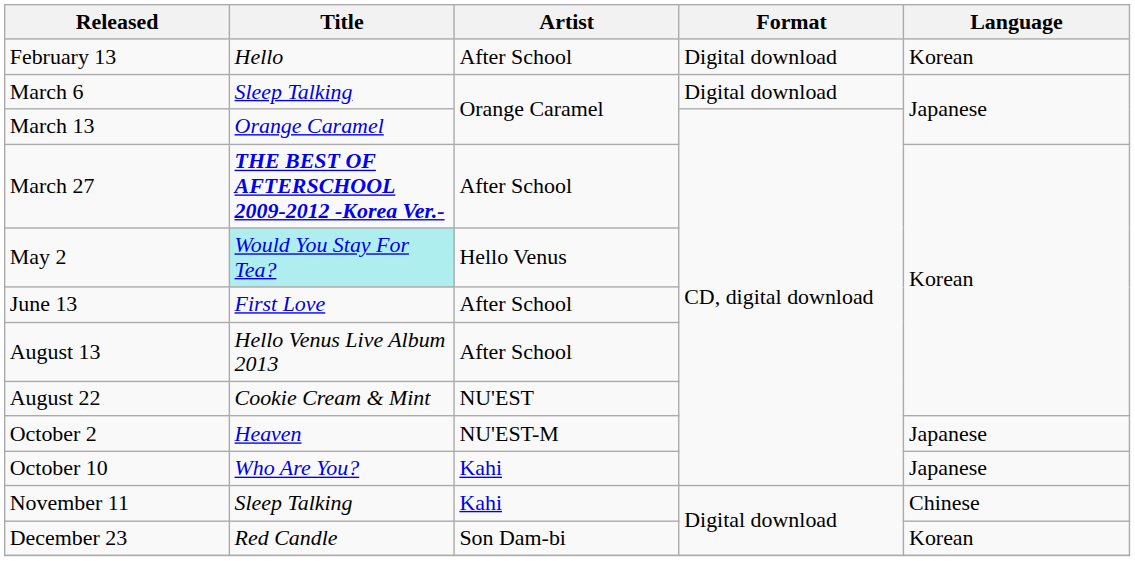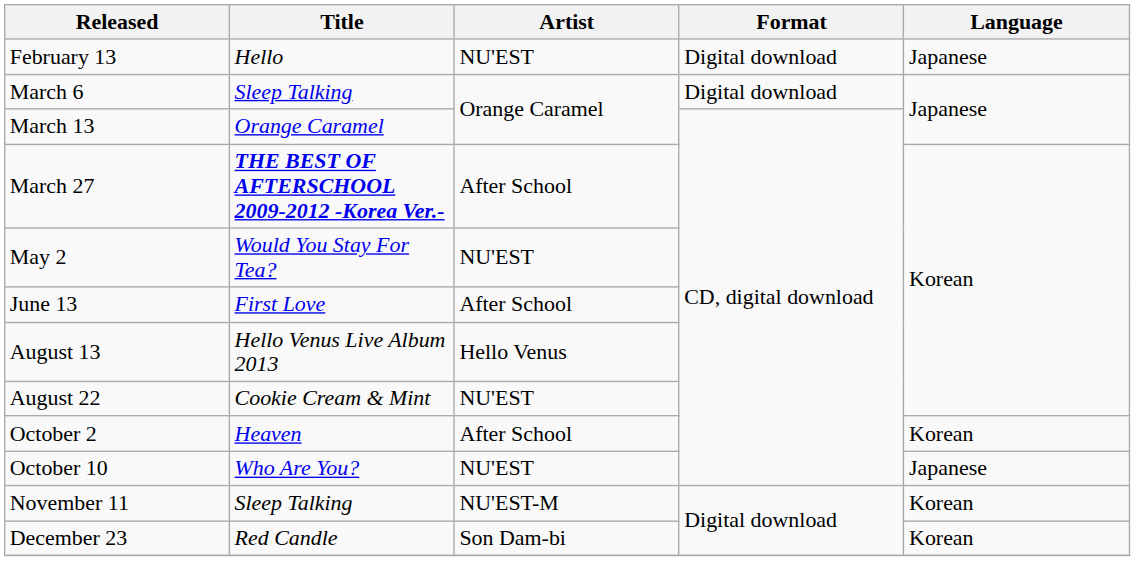February 13 | Artist: After School -> NU'EST
February 13 | Language: Korean -> Japanese
May 2 | Title: paleturquoise background -> no background
May 2 | Artist: Hello Venus -> NU'EST
August 13 | Artist: After School -> Hello Venus
October 2 | Artist: NU'EST-M -> After School
October 2 | Language: Japanese -> Korean
October 10 | Artist: Kahi -> NU'EST
November 11 | Artist: Kahi -> NU'EST-M
November 11 | Language: Chinese -> Korean
